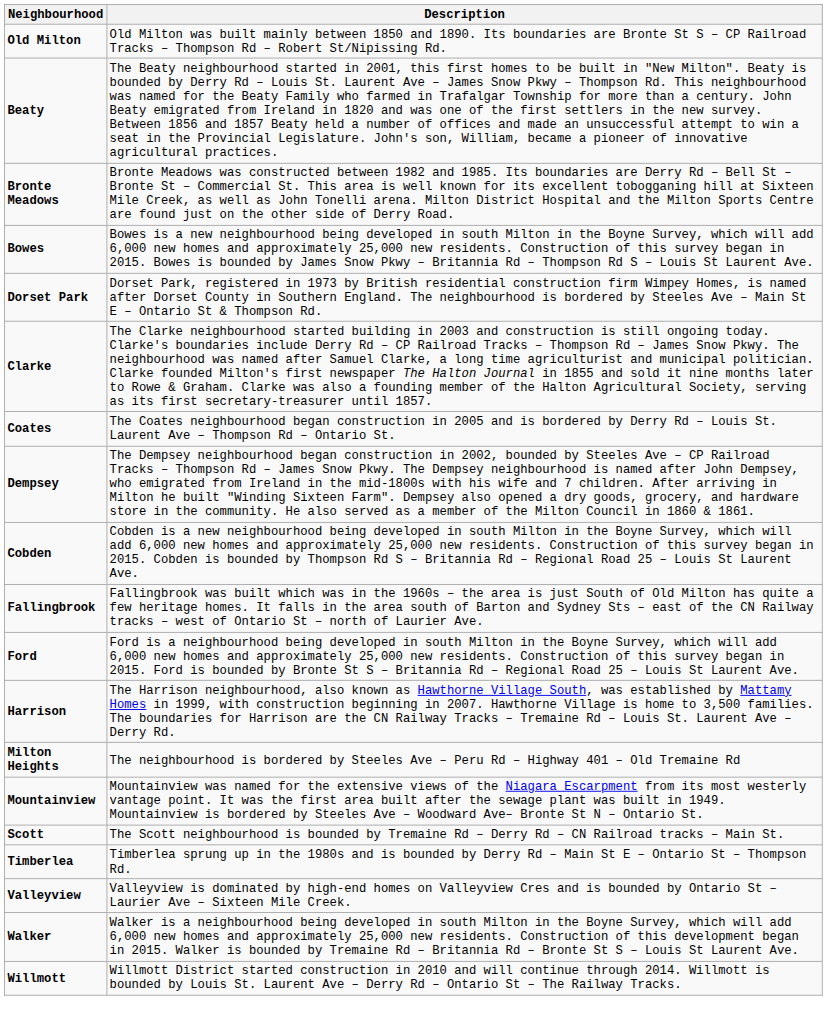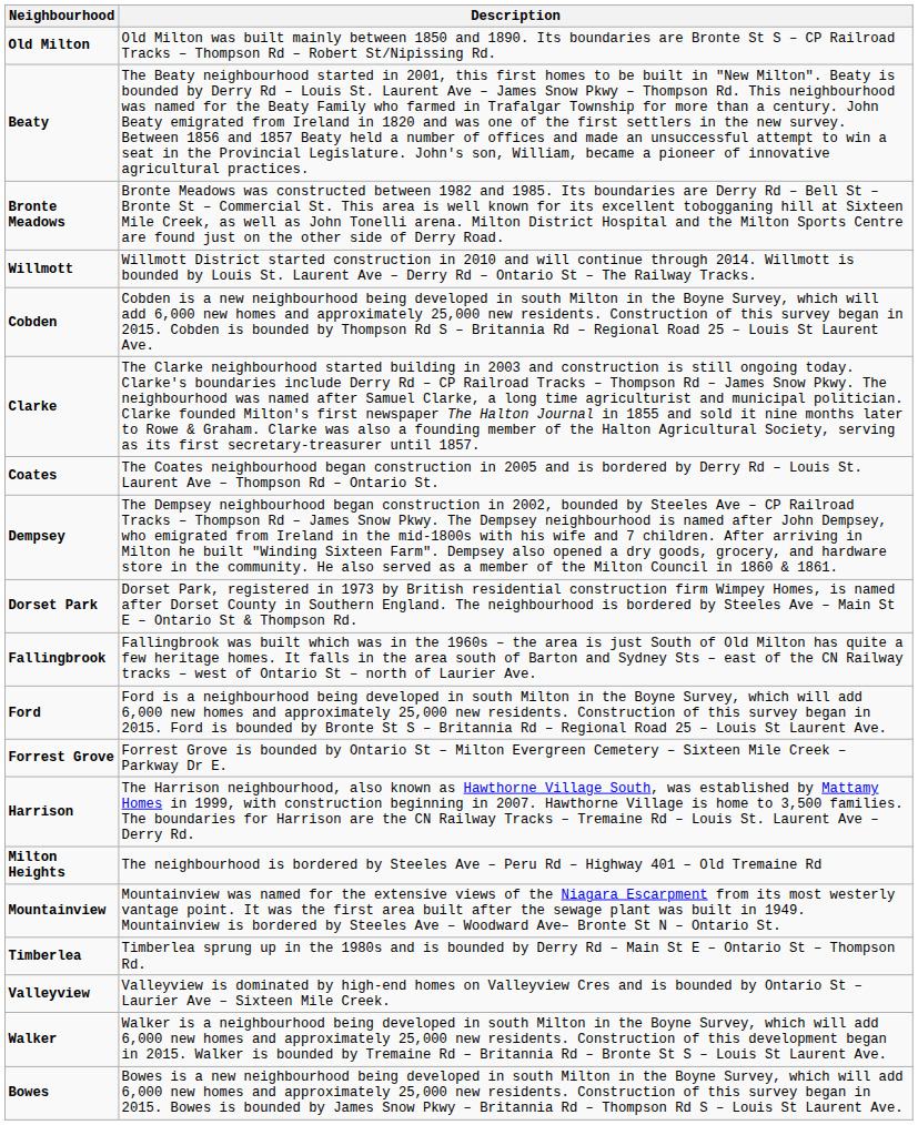rows swapped: Bowes <-> Willmott
rows swapped: Cobden <-> Dorset Park
+ row: Forrest Grove | Forrest Grove is bounded by Ontario St – Milton Evergreen Cemetery – Sixteen Mile Creek – Parkway Dr E.
- row: Scott | The Scott neighbourhood is bounded by Tremaine Rd – Derry Rd – CN Railroad tracks – Main St.
